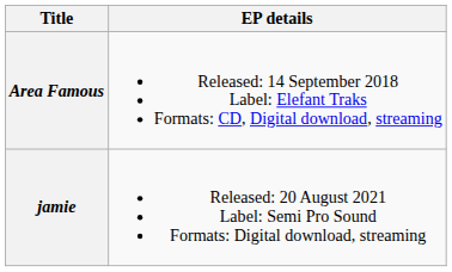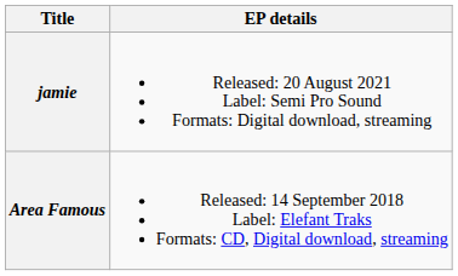rows swapped: Area Famous <-> jamie
